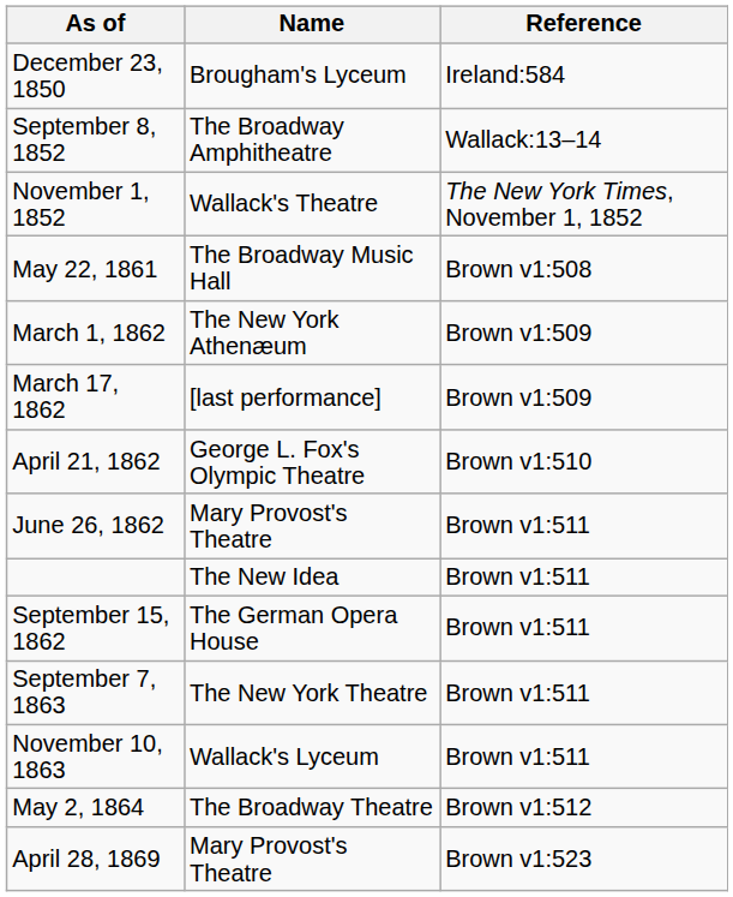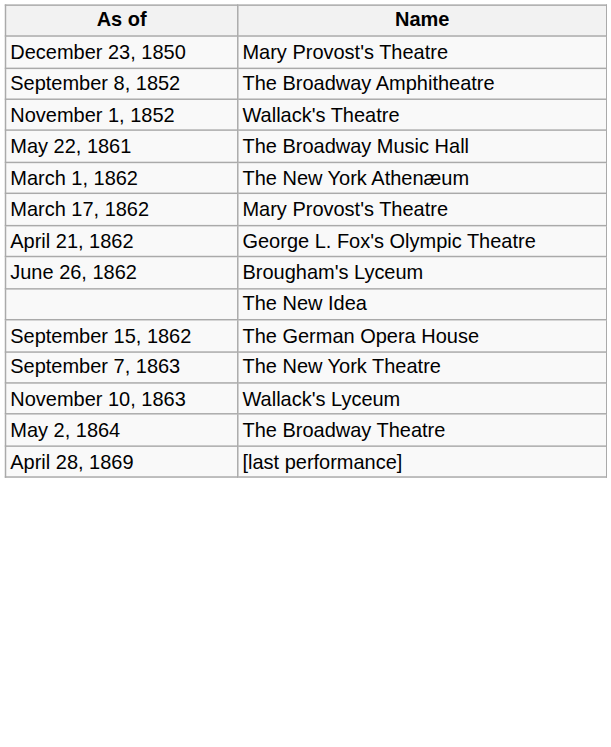- column: Reference | Ireland:584 | Wallack:13–14 | The New York Times, November 1, 1852 | Brown v1:508 | Brown v1:509 | Brown v1:509 | Brown v1:510 | Brown v1:511 | Brown v1:511 | Brown v1:511 | Brown v1:511 | Brown v1:511 | Brown v1:512 | Brown v1:523
December 23, 1850 | Name: Brougham's Lyceum -> Mary Provost's Theatre
March 17, 1862 | Name: [last performance] -> Mary Provost's Theatre
June 26, 1862 | Name: Mary Provost's Theatre -> Brougham's Lyceum
April 28, 1869 | Name: Mary Provost's Theatre -> [last performance]
